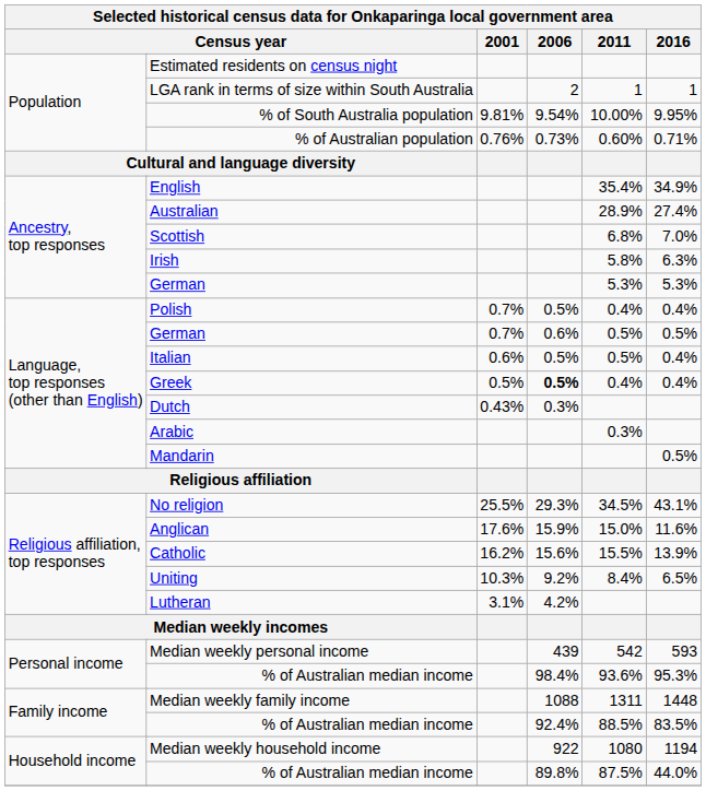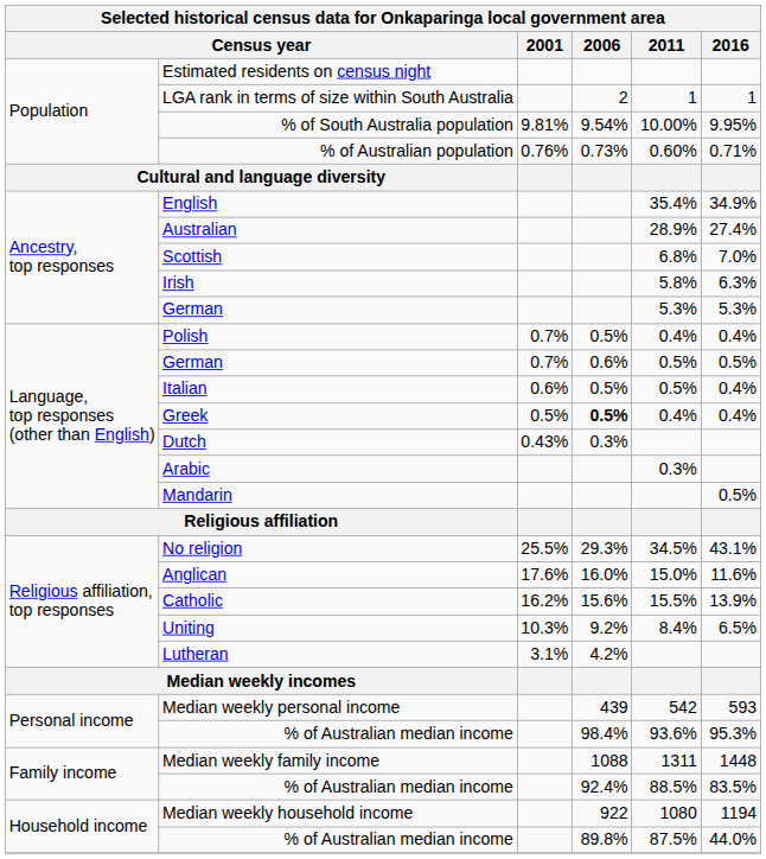Anglican | 2006: 15.9% -> 16.0%
